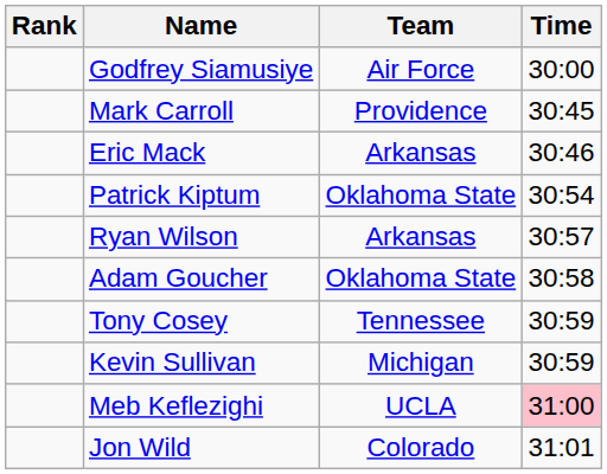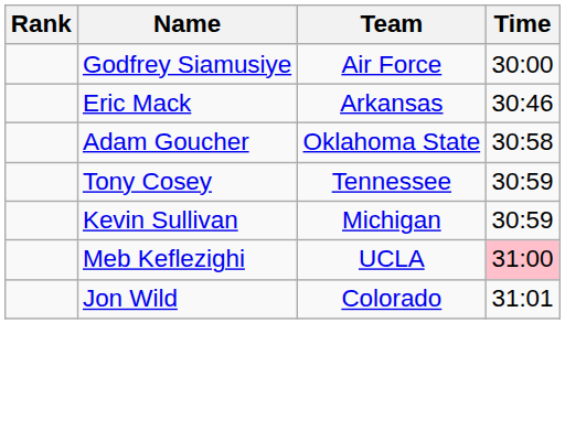- row: Mark Carroll | Providence | 30:45
- row: Patrick Kiptum | Oklahoma State | 30:54
- row: Ryan Wilson | Arkansas | 30:57
